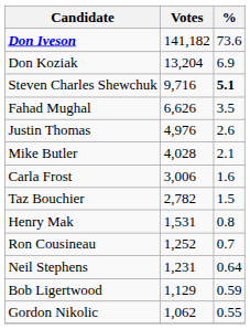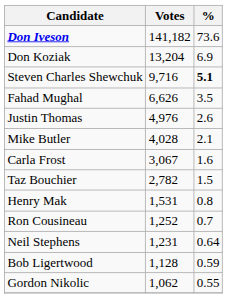Carla Frost | Votes: 3,006 -> 3,067
Bob Ligertwood | Votes: 1,129 -> 1,128
